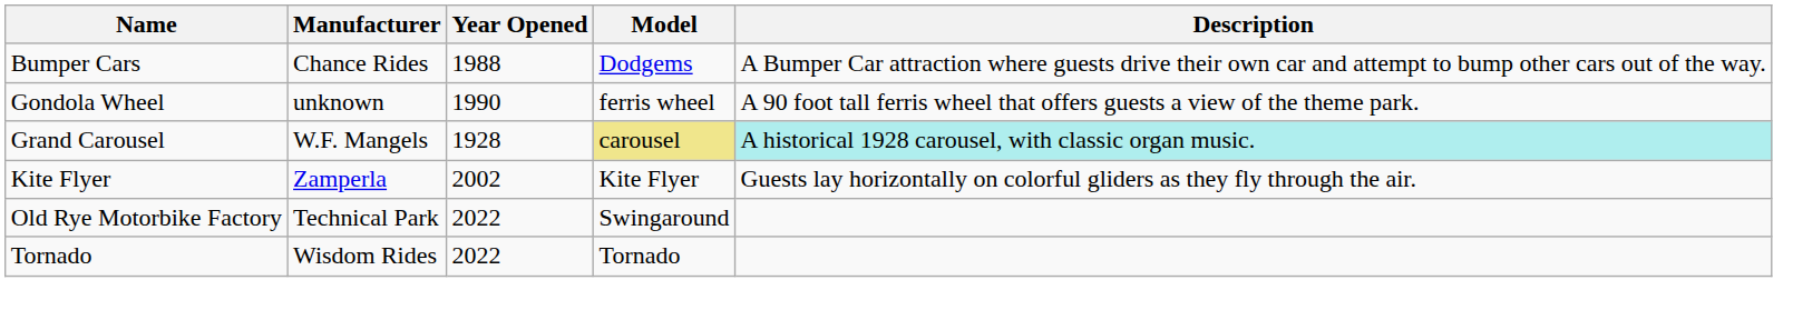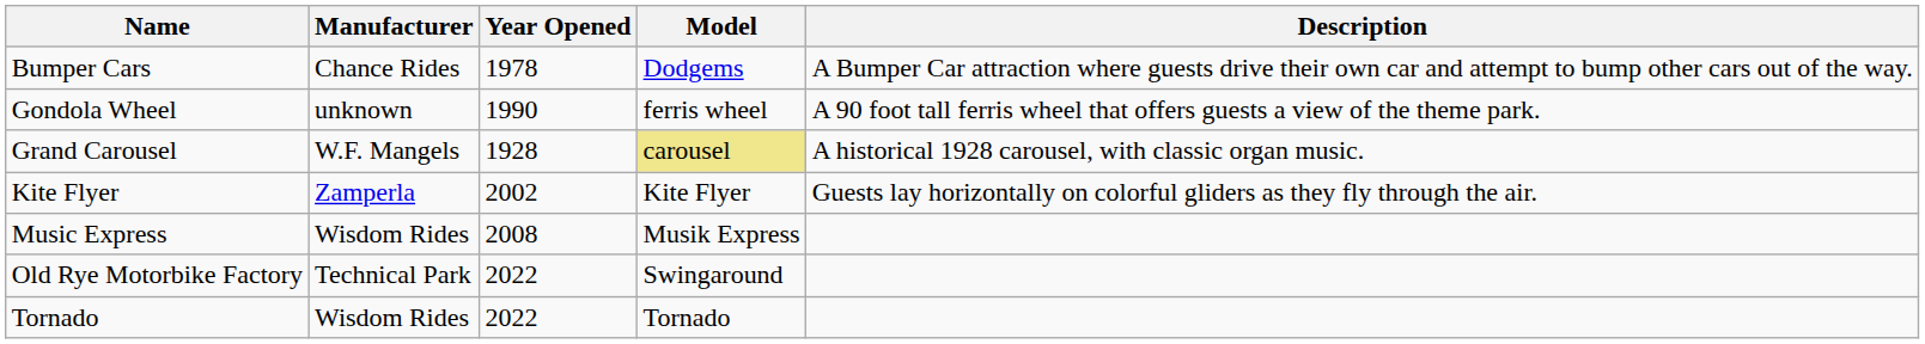Bumper Cars | Year Opened: 1988 -> 1978
Grand Carousel | Description: paleturquoise background -> no background
+ row: Music Express | Wisdom Rides | 2008 | Musik Express
